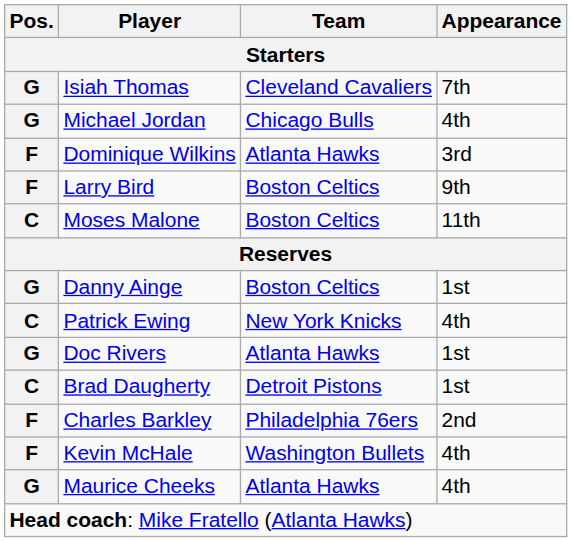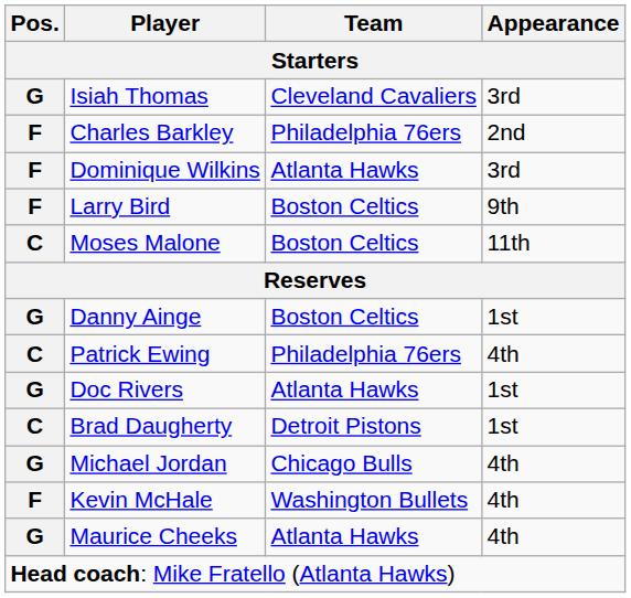Isiah Thomas | Appearance: 7th -> 3rd
rows swapped: Michael Jordan <-> Charles Barkley
Patrick Ewing | Team: New York Knicks -> Philadelphia 76ers
